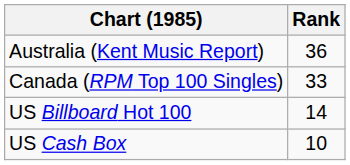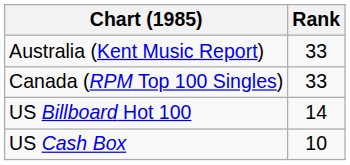Australia (Kent Music Report) | Rank: 36 -> 33
